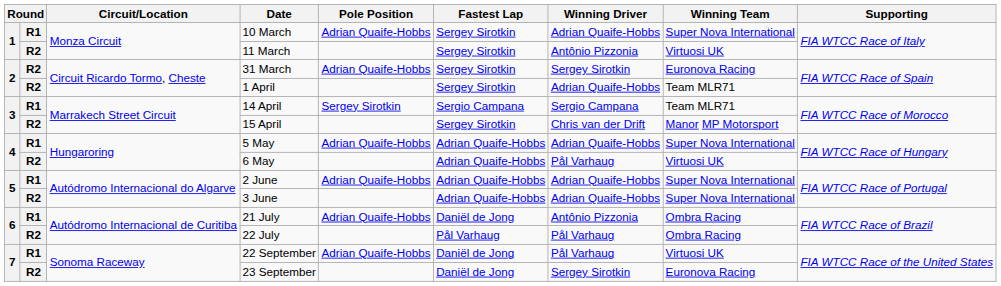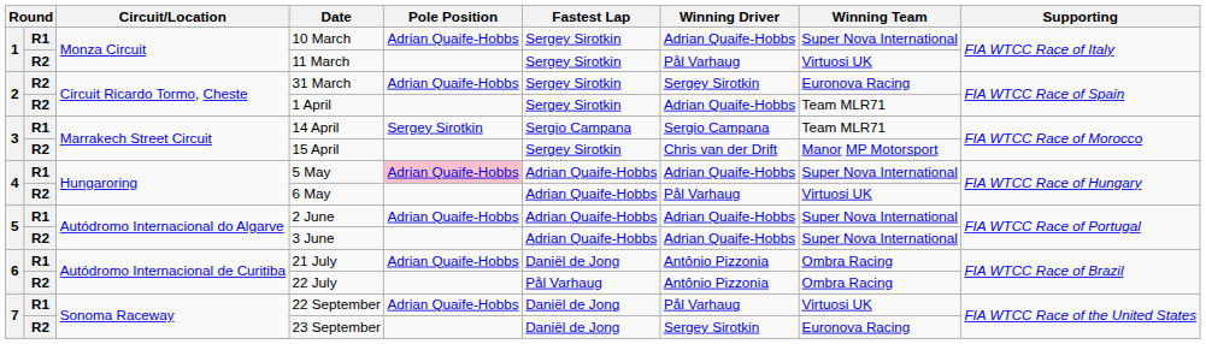11 March | Winning Driver: Antônio Pizzonia -> Pål Varhaug
5 May | Pole Position: no background -> pink background
22 July | Winning Driver: Pål Varhaug -> Antônio Pizzonia
